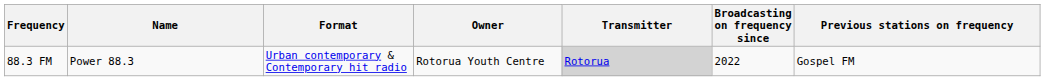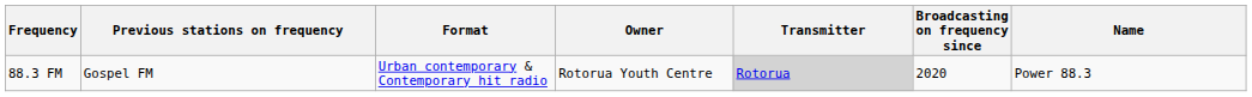columns swapped: Name <-> Previous stations on frequency
88.3 FM | Broadcasting on frequency since: 2022 -> 2020
